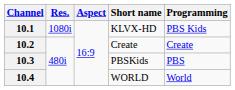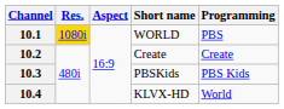10.1 | Res.: no background -> gold background
10.1 | Short name: KLVX-HD -> WORLD
10.1 | Programming: PBS Kids -> PBS
10.3 | Programming: PBS -> PBS Kids
10.4 | Short name: WORLD -> KLVX-HD
